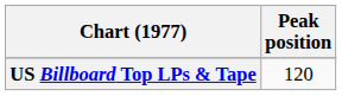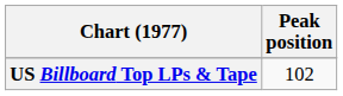US Billboard Top LPs & Tape | Peak position: 120 -> 102
